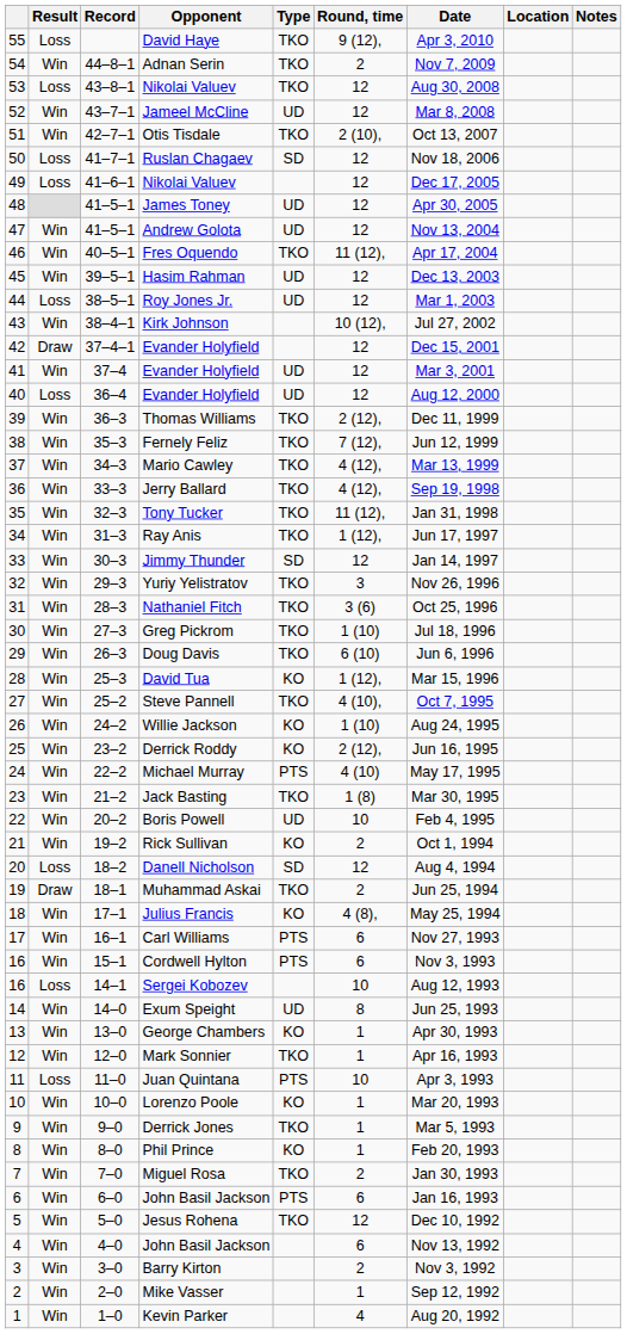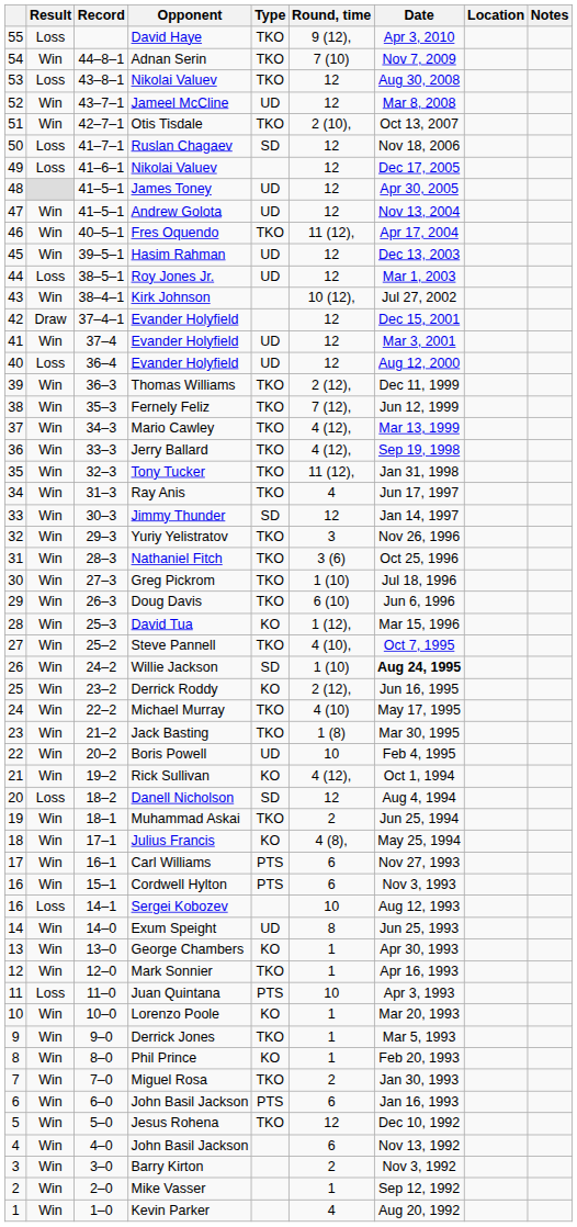Adnan Serin | Round, time: 2 -> 7 (10)
Ray Anis | Round, time: 1 (12), -> 4
Willie Jackson | Type: KO -> SD
Willie Jackson | Date: normal -> bold
Michael Murray | Type: PTS -> TKO
Rick Sullivan | Round, time: 2 -> 4 (12),
Muhammad Askai | Result: Draw -> Win
